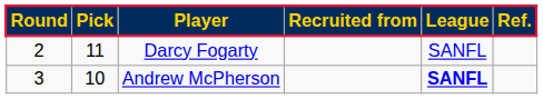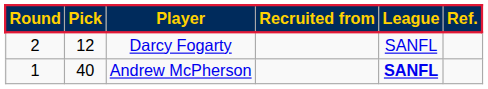Darcy Fogarty | column 2: 11 -> 12
Andrew McPherson | column 1: 3 -> 1
Andrew McPherson | column 2: 10 -> 40
